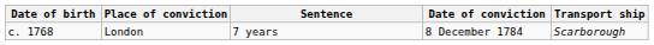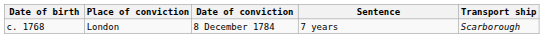columns swapped: Date of conviction <-> Sentence
